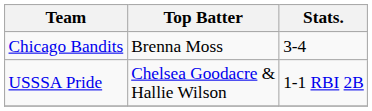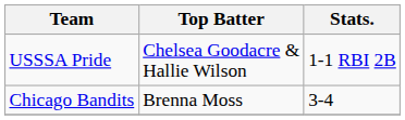rows swapped: USSSA Pride <-> Chicago Bandits
